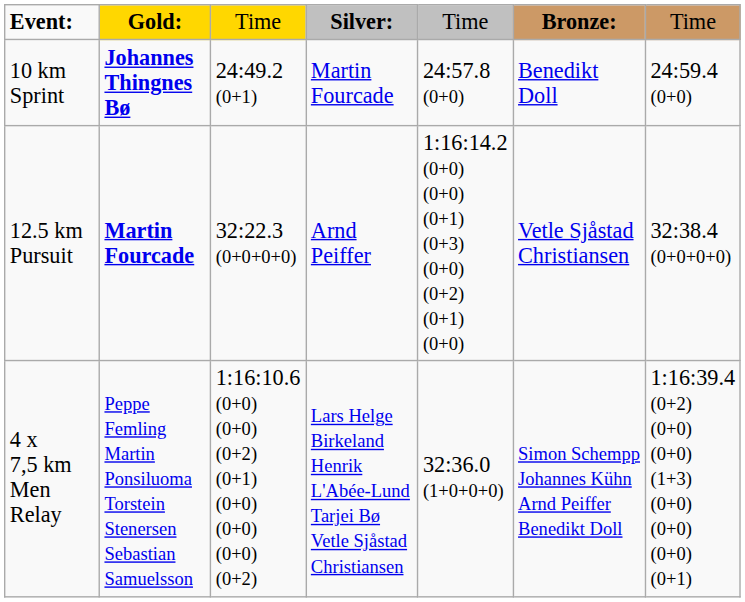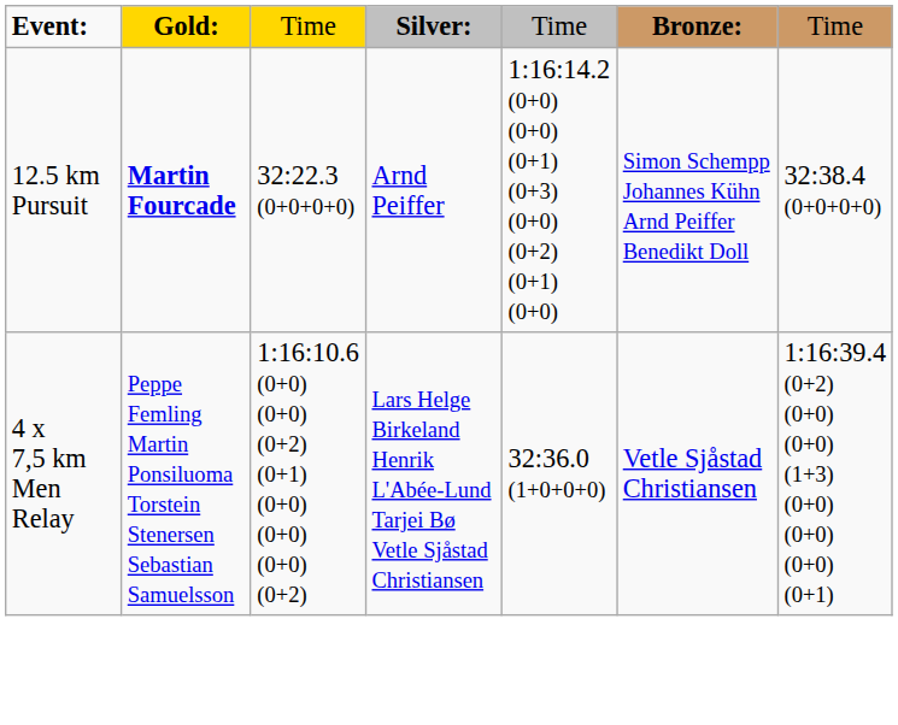- row: 10 km Sprint | Johannes Thingnes Bø | 24:49.2 (0+1) | Martin Fourcade | 24:57.8 (0+0) | Benedikt Doll | 24:59.4 (0+0)
12.5 km Pursuit | column 6: Vetle Sjåstad Christiansen -> Simon Schempp Johannes Kühn Arnd Peiffer Benedikt Doll
4 x 7,5 km Men Relay | column 6: Simon Schempp Johannes Kühn Arnd Peiffer Benedikt Doll -> Vetle Sjåstad Christiansen
